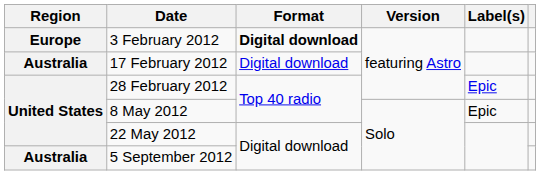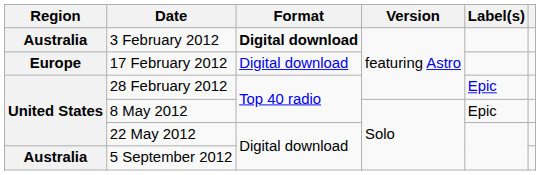3 February 2012 | Region: Europe -> Australia
17 February 2012 | Region: Australia -> Europe
